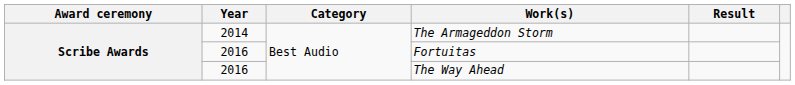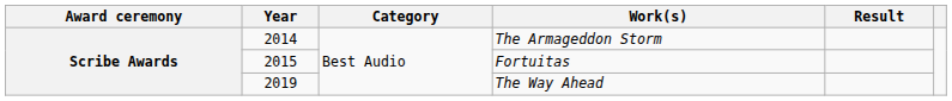Fortuitas | Year: 2016 -> 2015
The Way Ahead | Year: 2016 -> 2019
